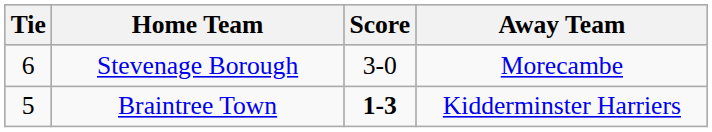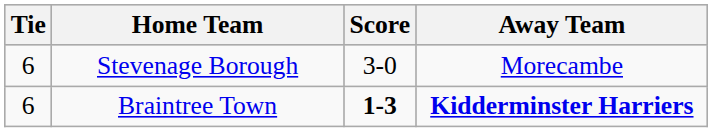Braintree Town | Tie: 5 -> 6
Braintree Town | Away Team: normal -> bold
